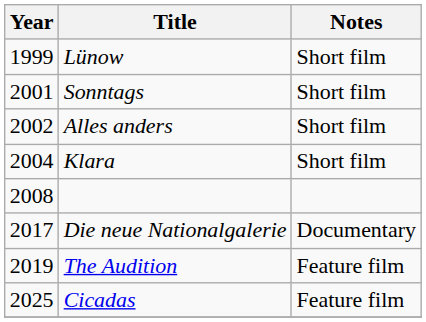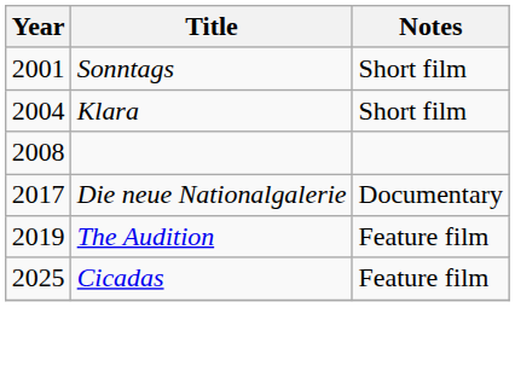- row: 1999 | Lünow | Short film
- row: 2002 | Alles anders | Short film
